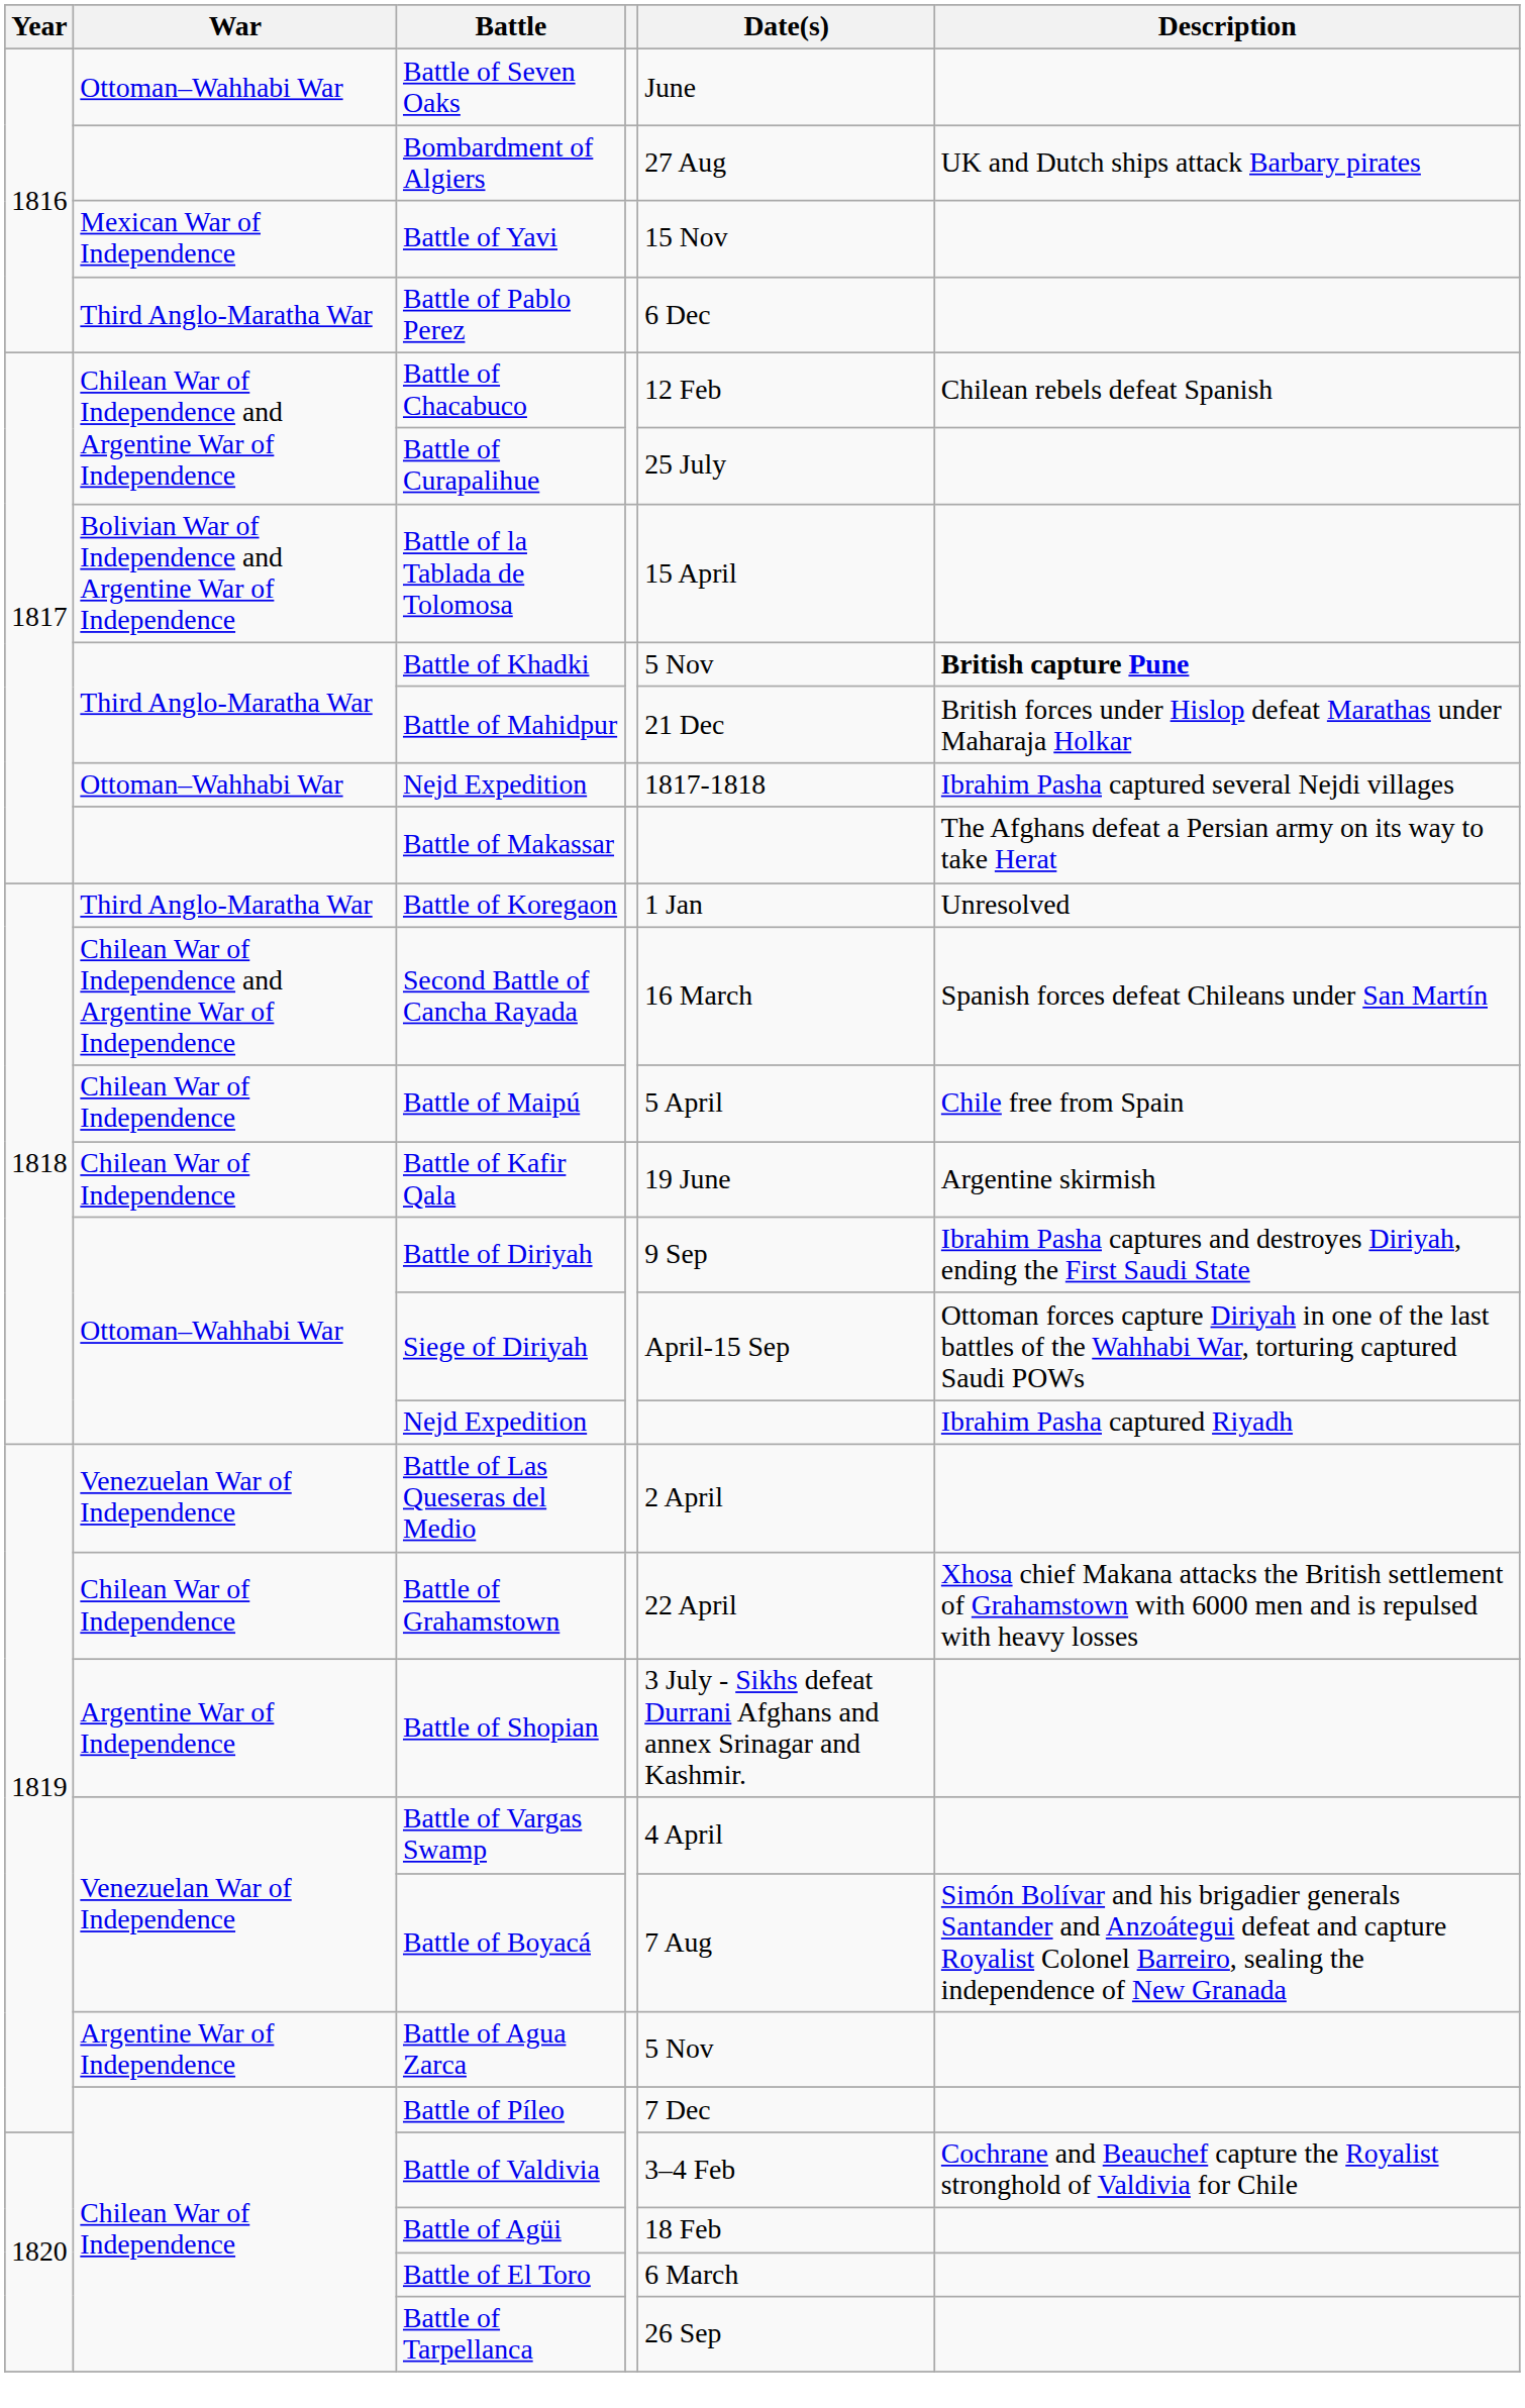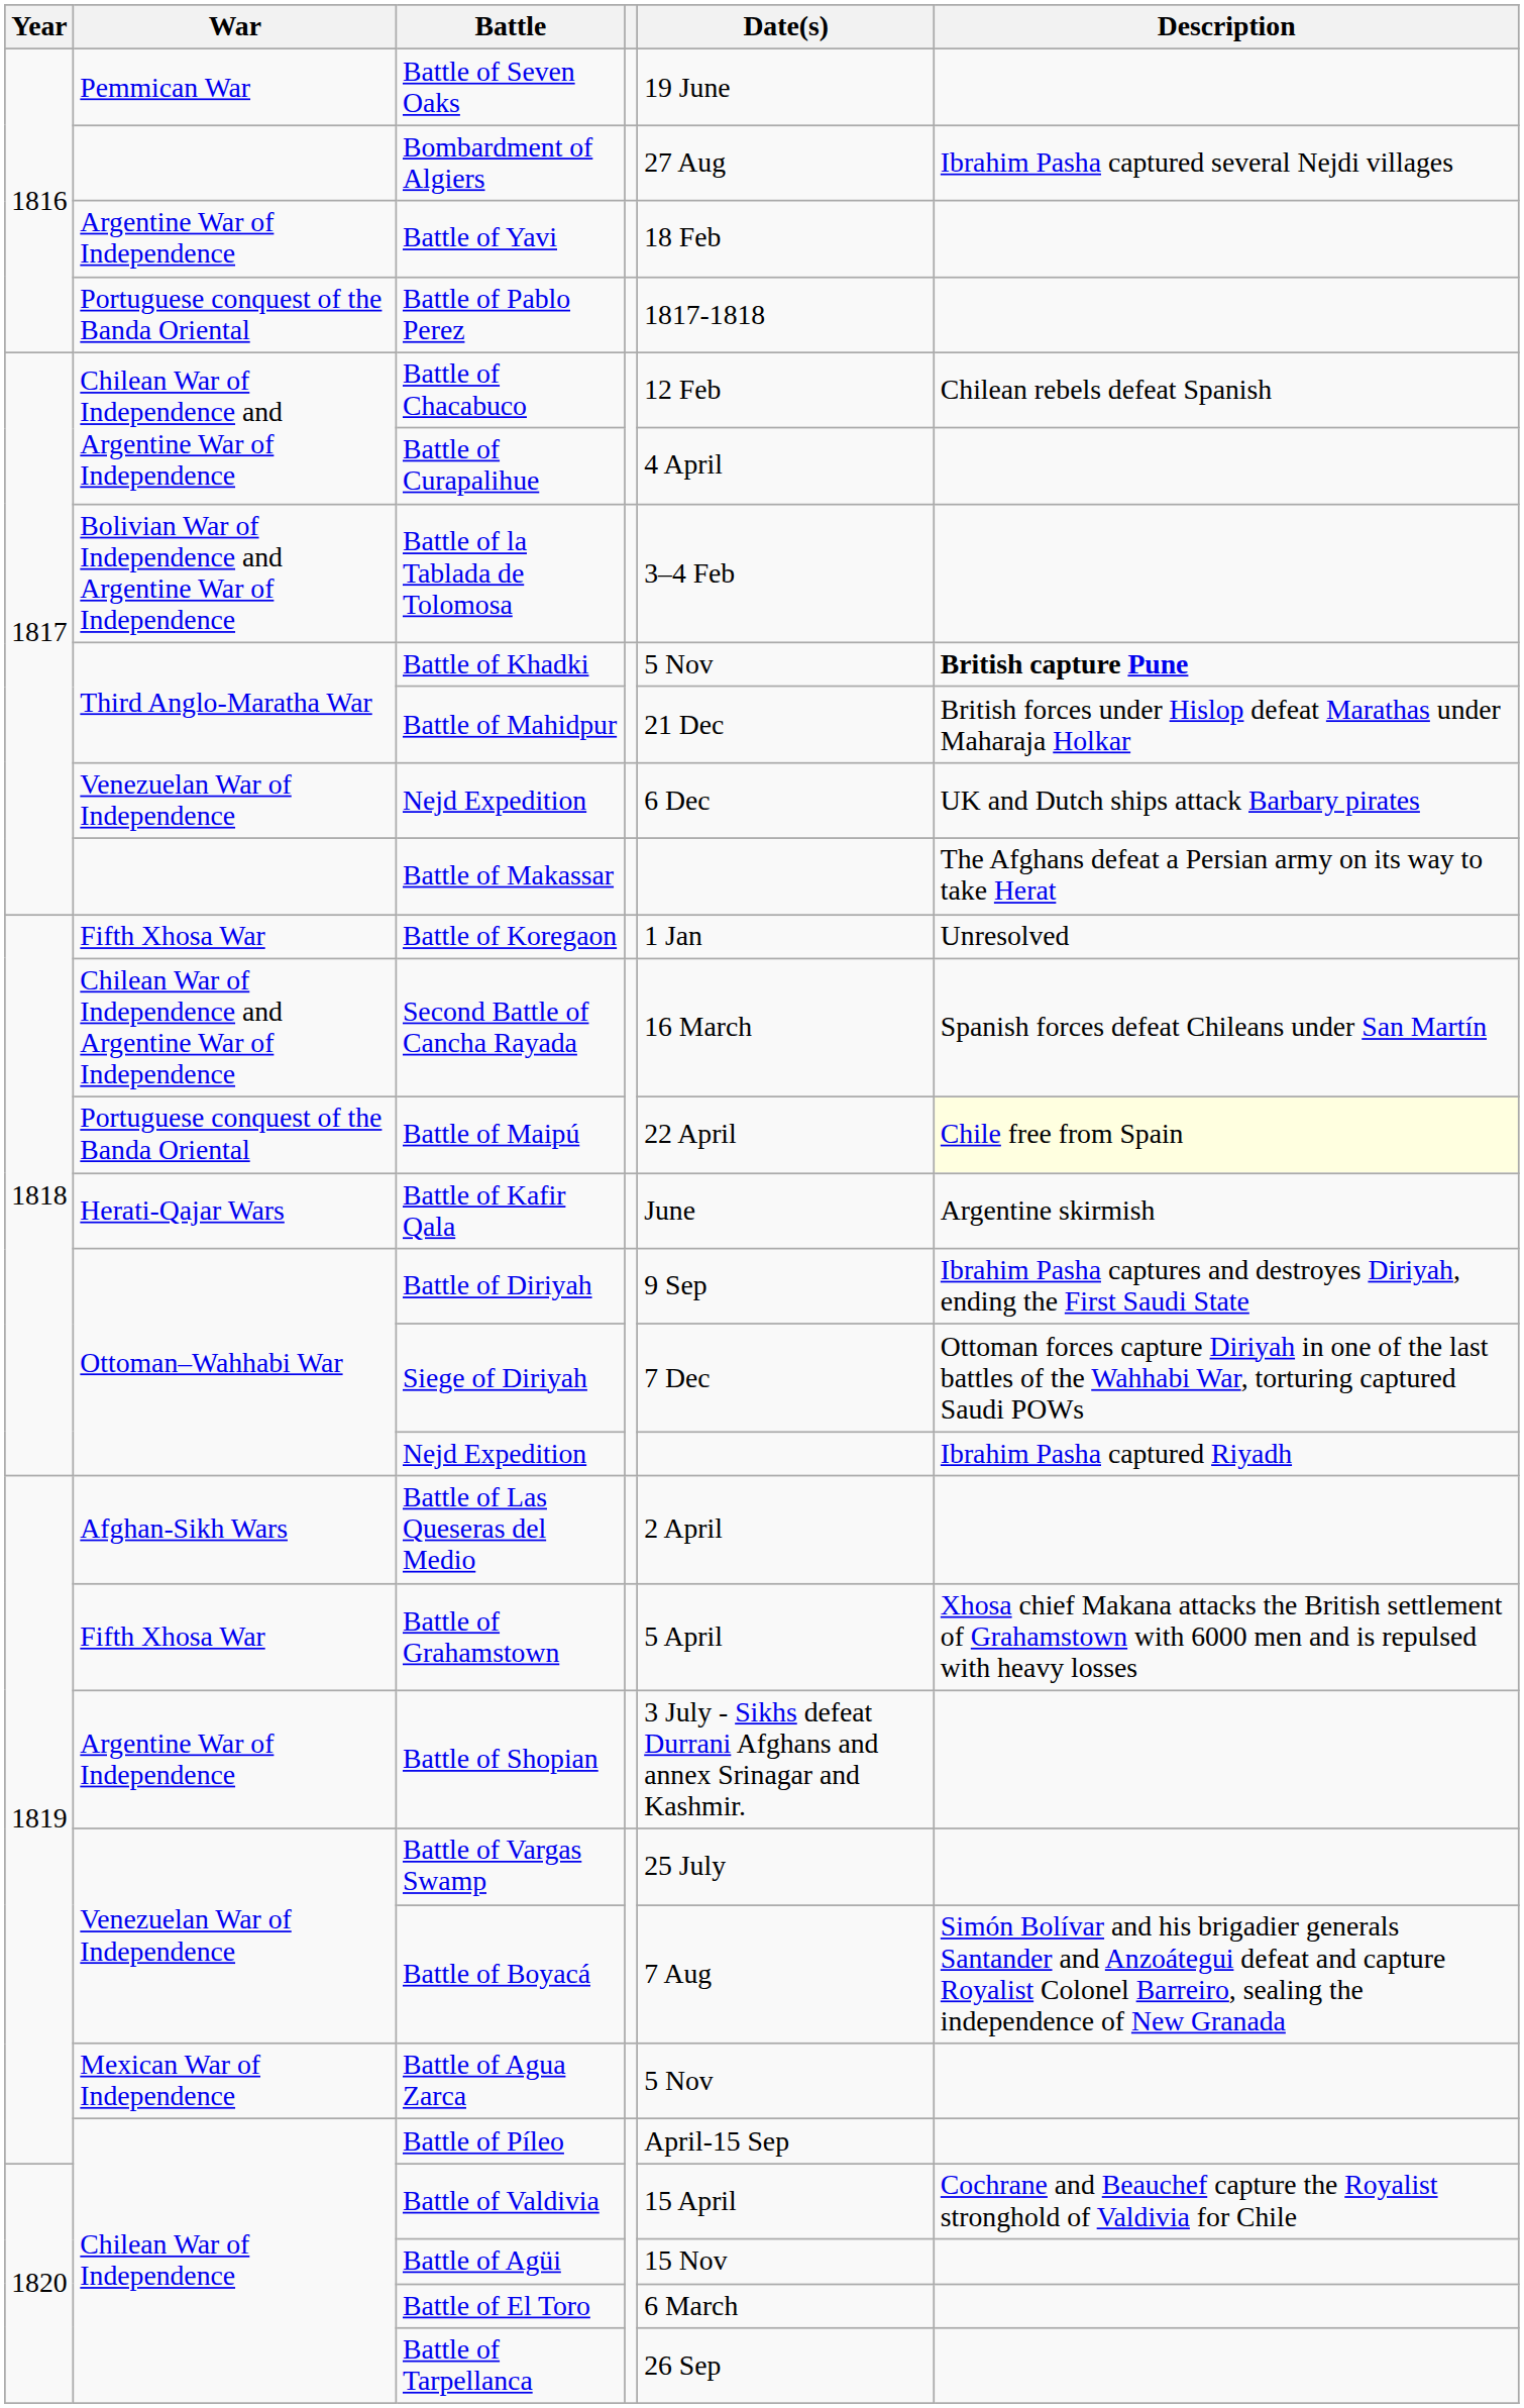Battle of Seven Oaks | War: Ottoman–Wahhabi War -> Pemmican War
Battle of Seven Oaks | Date(s): June -> 19 June
Bombardment of Algiers | Description: UK and Dutch ships attack Barbary pirates -> Ibrahim Pasha captured several Nejdi villages
Battle of Yavi | War: Mexican War of Independence -> Argentine War of Independence
Battle of Yavi | Date(s): 15 Nov -> 18 Feb
Battle of Pablo Perez | War: Third Anglo-Maratha War -> Portuguese conquest of the Banda Oriental
Battle of Pablo Perez | Date(s): 6 Dec -> 1817-1818
Battle of Curapalihue | Date(s): 25 July -> 4 April
Battle of la Tablada de Tolomosa | Date(s): 15 April -> 3–4 Feb
1817 / Nejd Expedition | War: Ottoman–Wahhabi War -> Venezuelan War of Independence
1817 / Nejd Expedition | Date(s): 1817-1818 -> 6 Dec
1817 / Nejd Expedition | Description: Ibrahim Pasha captured several Nejdi villages -> UK and Dutch ships attack Barbary pirates
Battle of Koregaon | War: Third Anglo-Maratha War -> Fifth Xhosa War
Battle of Maipú | War: Chilean War of Independence -> Portuguese conquest of the Banda Oriental
Battle of Maipú | Date(s): 5 April -> 22 April
Battle of Maipú | Description: no background -> lightyellow background
Battle of Kafir Qala | War: Chilean War of Independence -> Herati-Qajar Wars
Battle of Kafir Qala | Date(s): 19 June -> June
Siege of Diriyah | Date(s): April-15 Sep -> 7 Dec
Battle of Las Queseras del Medio | War: Venezuelan War of Independence -> Afghan-Sikh Wars
Battle of Grahamstown | War: Chilean War of Independence -> Fifth Xhosa War
Battle of Grahamstown | Date(s): 22 April -> 5 April
Battle of Vargas Swamp | Date(s): 4 April -> 25 July
Battle of Agua Zarca | War: Argentine War of Independence -> Mexican War of Independence
Battle of Píleo | Date(s): 7 Dec -> April-15 Sep
Battle of Valdivia | Date(s): 3–4 Feb -> 15 April
Battle of Agüi | Date(s): 18 Feb -> 15 Nov
